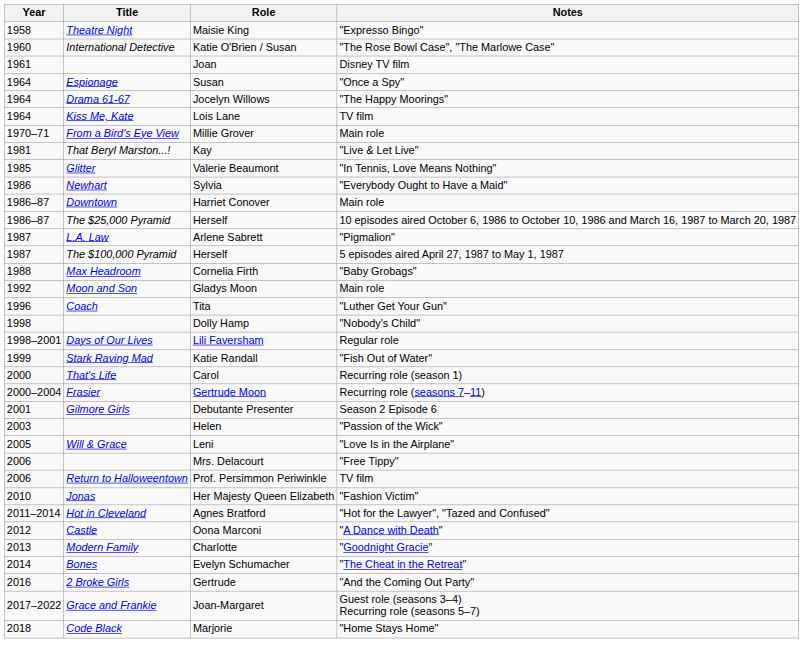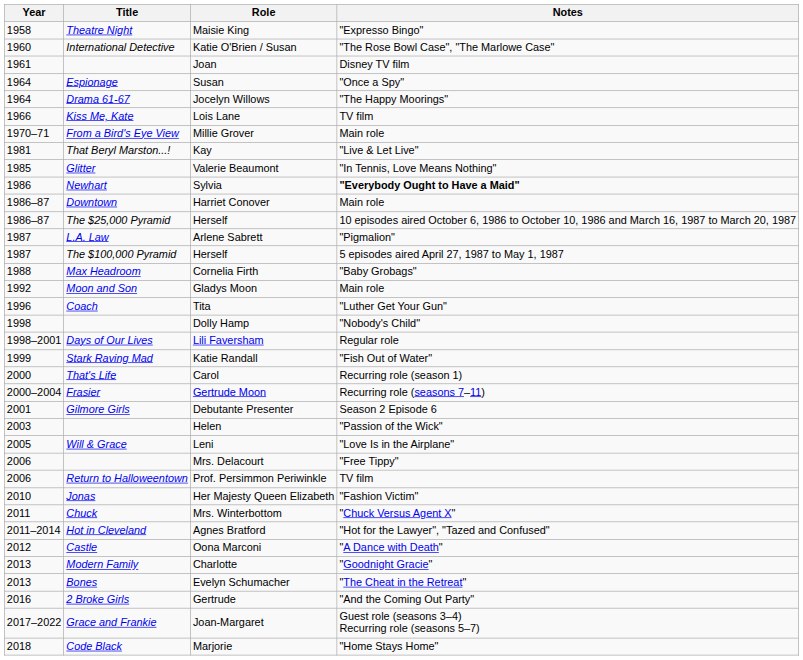Lois Lane | Year: 1964 -> 1966
Sylvia | Notes: normal -> bold
+ row: 2011 | Chuck | Mrs. Winterbottom | "Chuck Versus Agent X"
Evelyn Schumacher | Year: 2014 -> 2013
